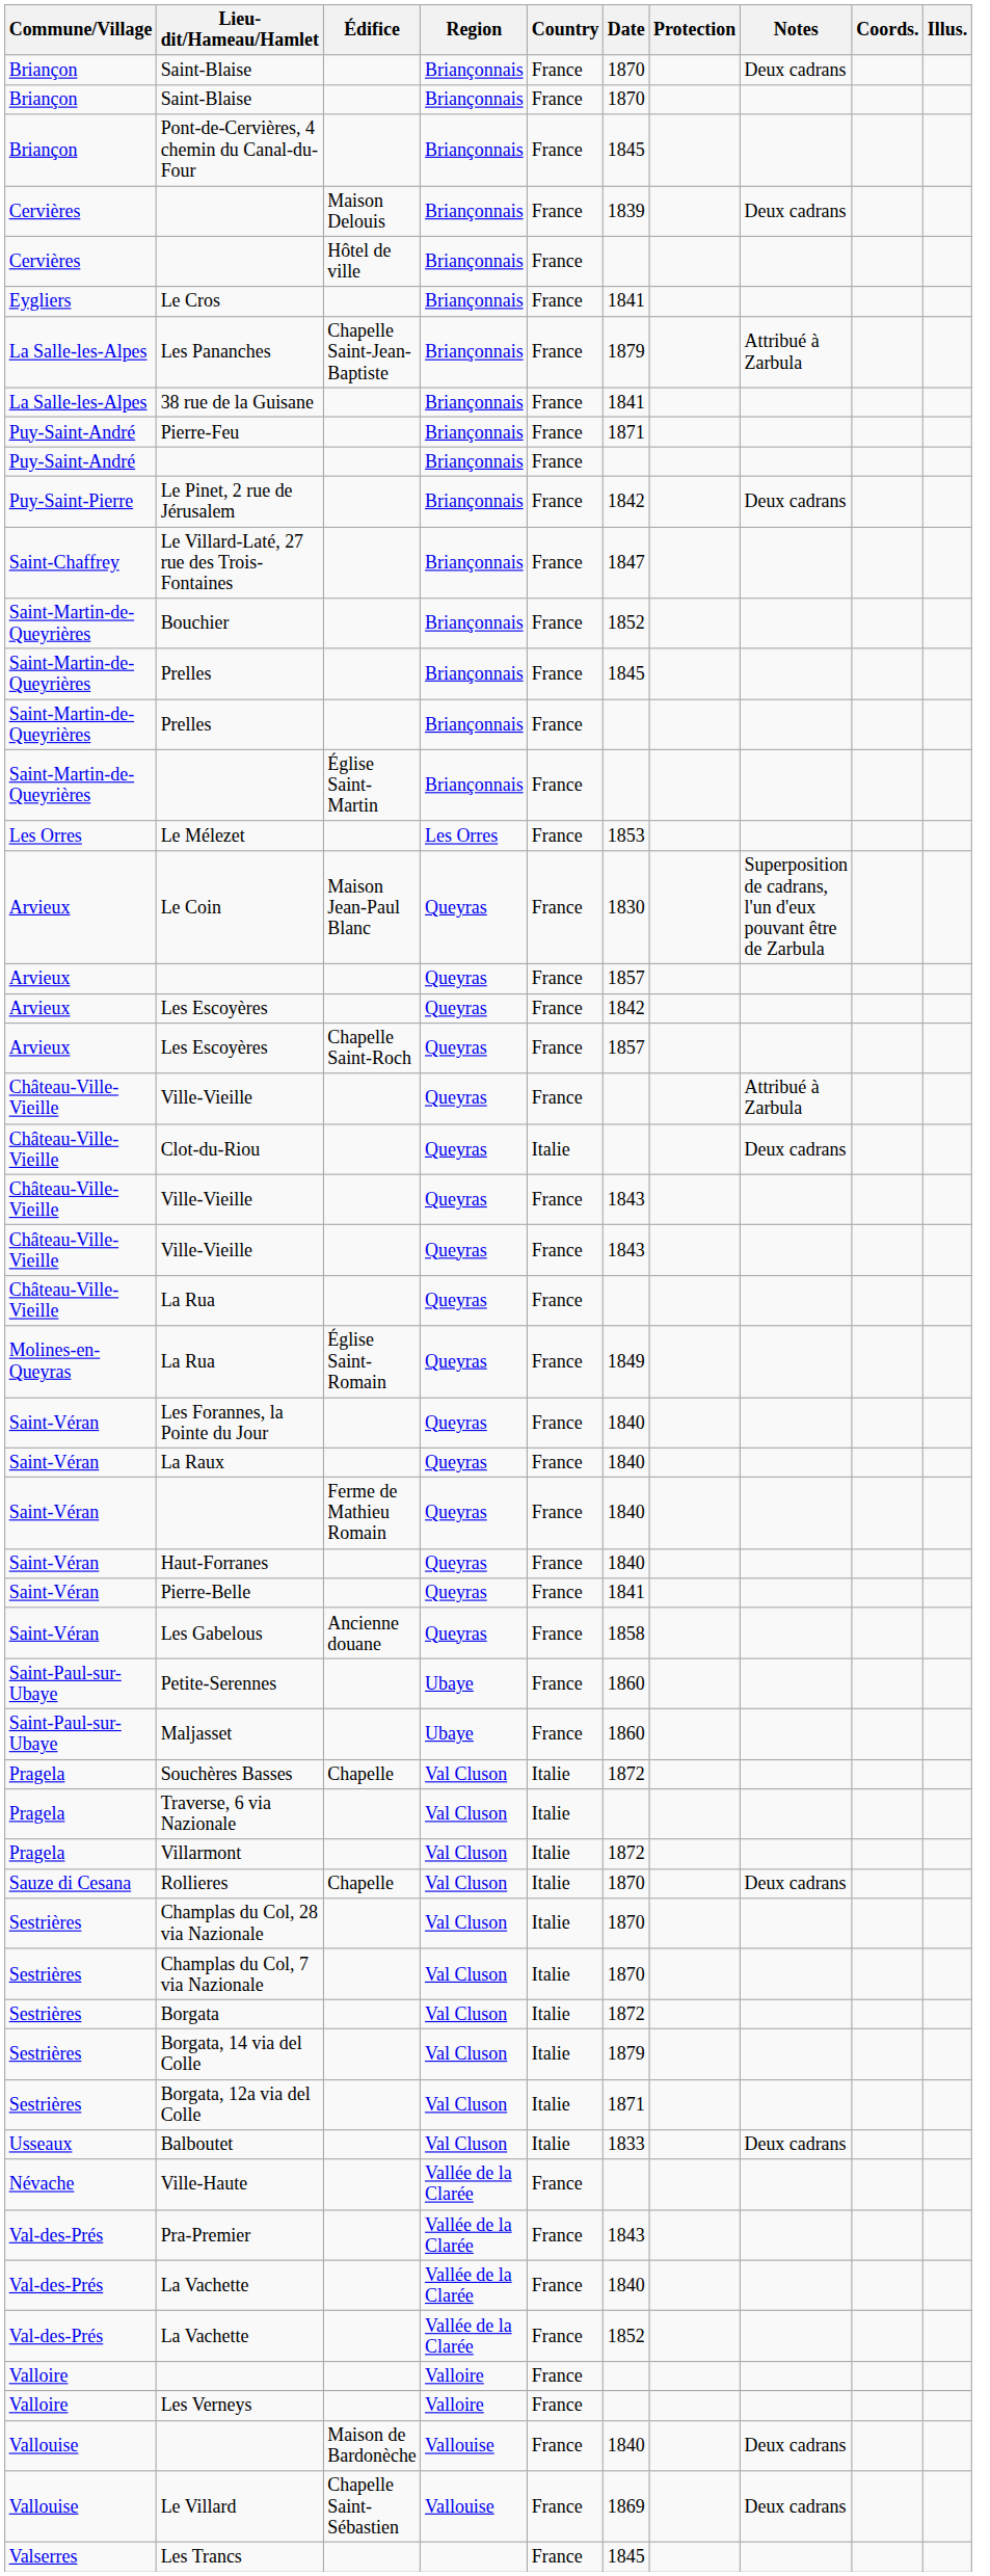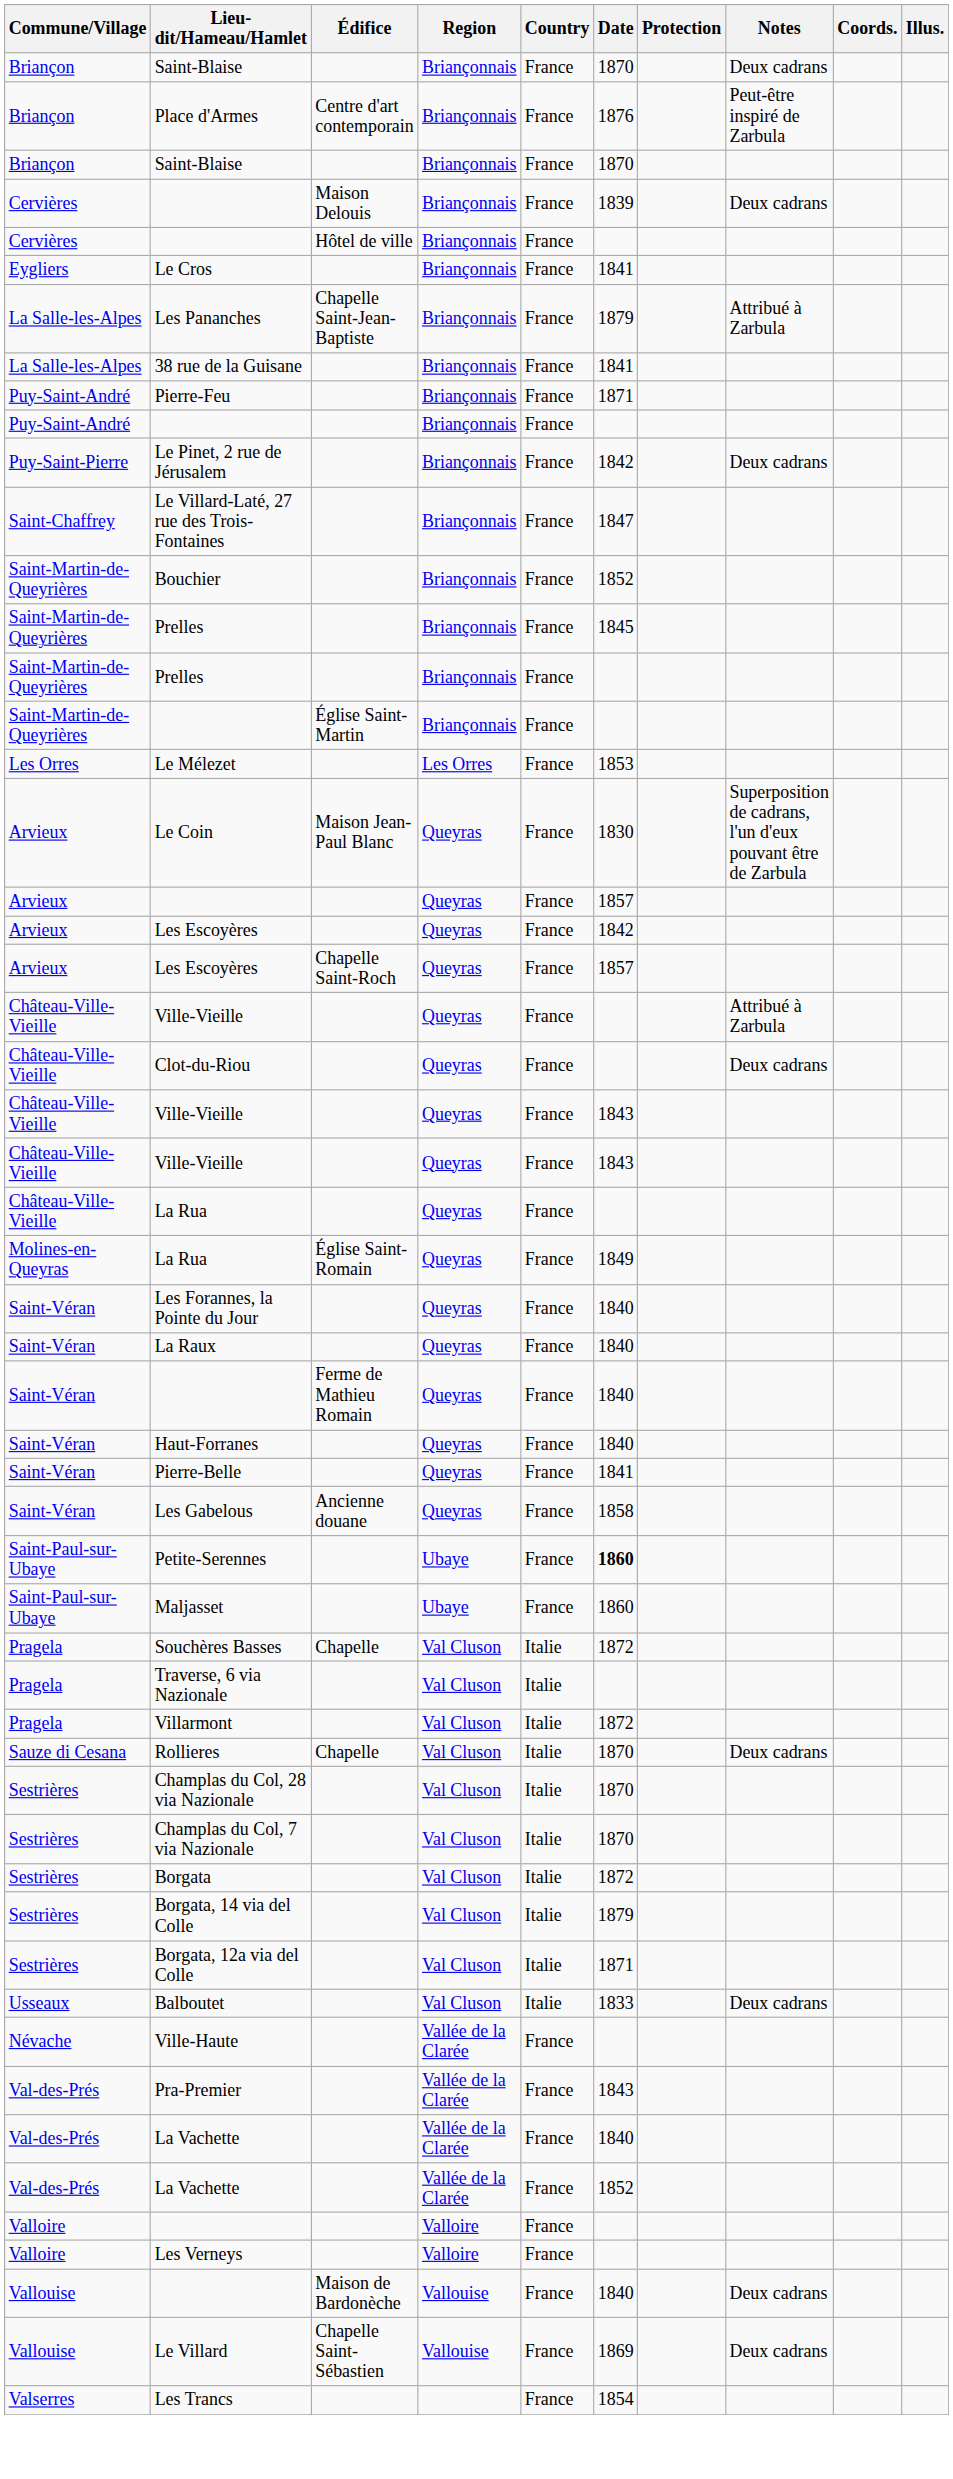+ row: Briançon | Place d'Armes | Centre d'art contemporain | Briançonnais | France | 1876 | Peut-être inspiré de Zarbula
- row: Briançon | Pont-de-Cervières, 4 chemin du Canal-du-Four | Briançonnais | France | 1845
Clot-du-Riou | Country: Italie -> France
Petite-Serennes | Date: normal -> bold
Les Trancs | Date: 1845 -> 1854
